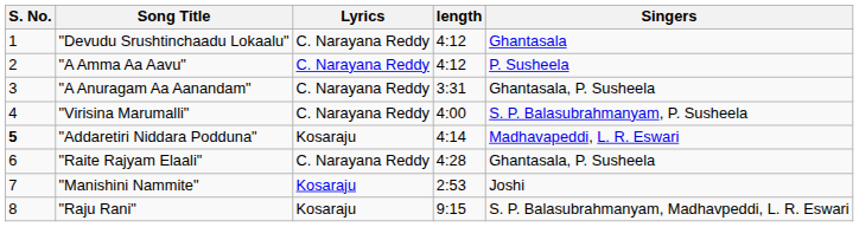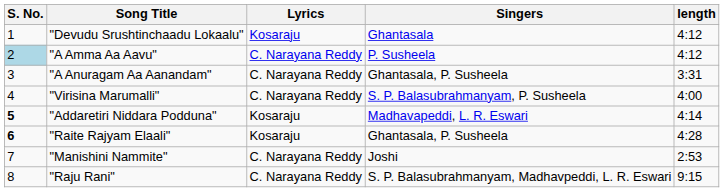columns swapped: Singers <-> length
"Devudu Srushtinchaadu Lokaalu" | Lyrics: C. Narayana Reddy -> Kosaraju
"A Amma Aa Aavu" | S. No.: no background -> lightblue background
"Raite Rajyam Elaali" | S. No.: normal -> bold
"Raite Rajyam Elaali" | Lyrics: C. Narayana Reddy -> Kosaraju
"Manishini Nammite" | Lyrics: Kosaraju -> C. Narayana Reddy
"Raju Rani" | Lyrics: Kosaraju -> C. Narayana Reddy
